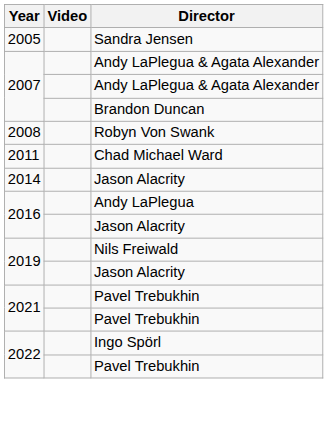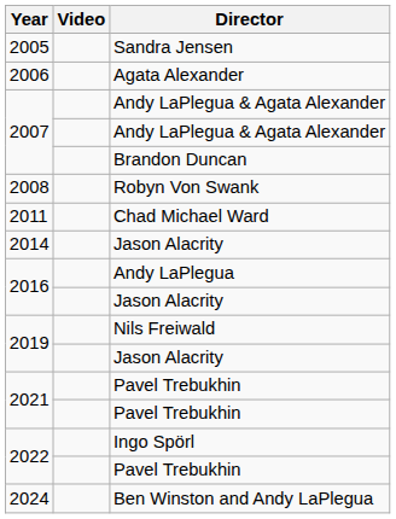+ row: 2006 | Agata Alexander
+ row: 2024 | Ben Winston and Andy LaPlegua
